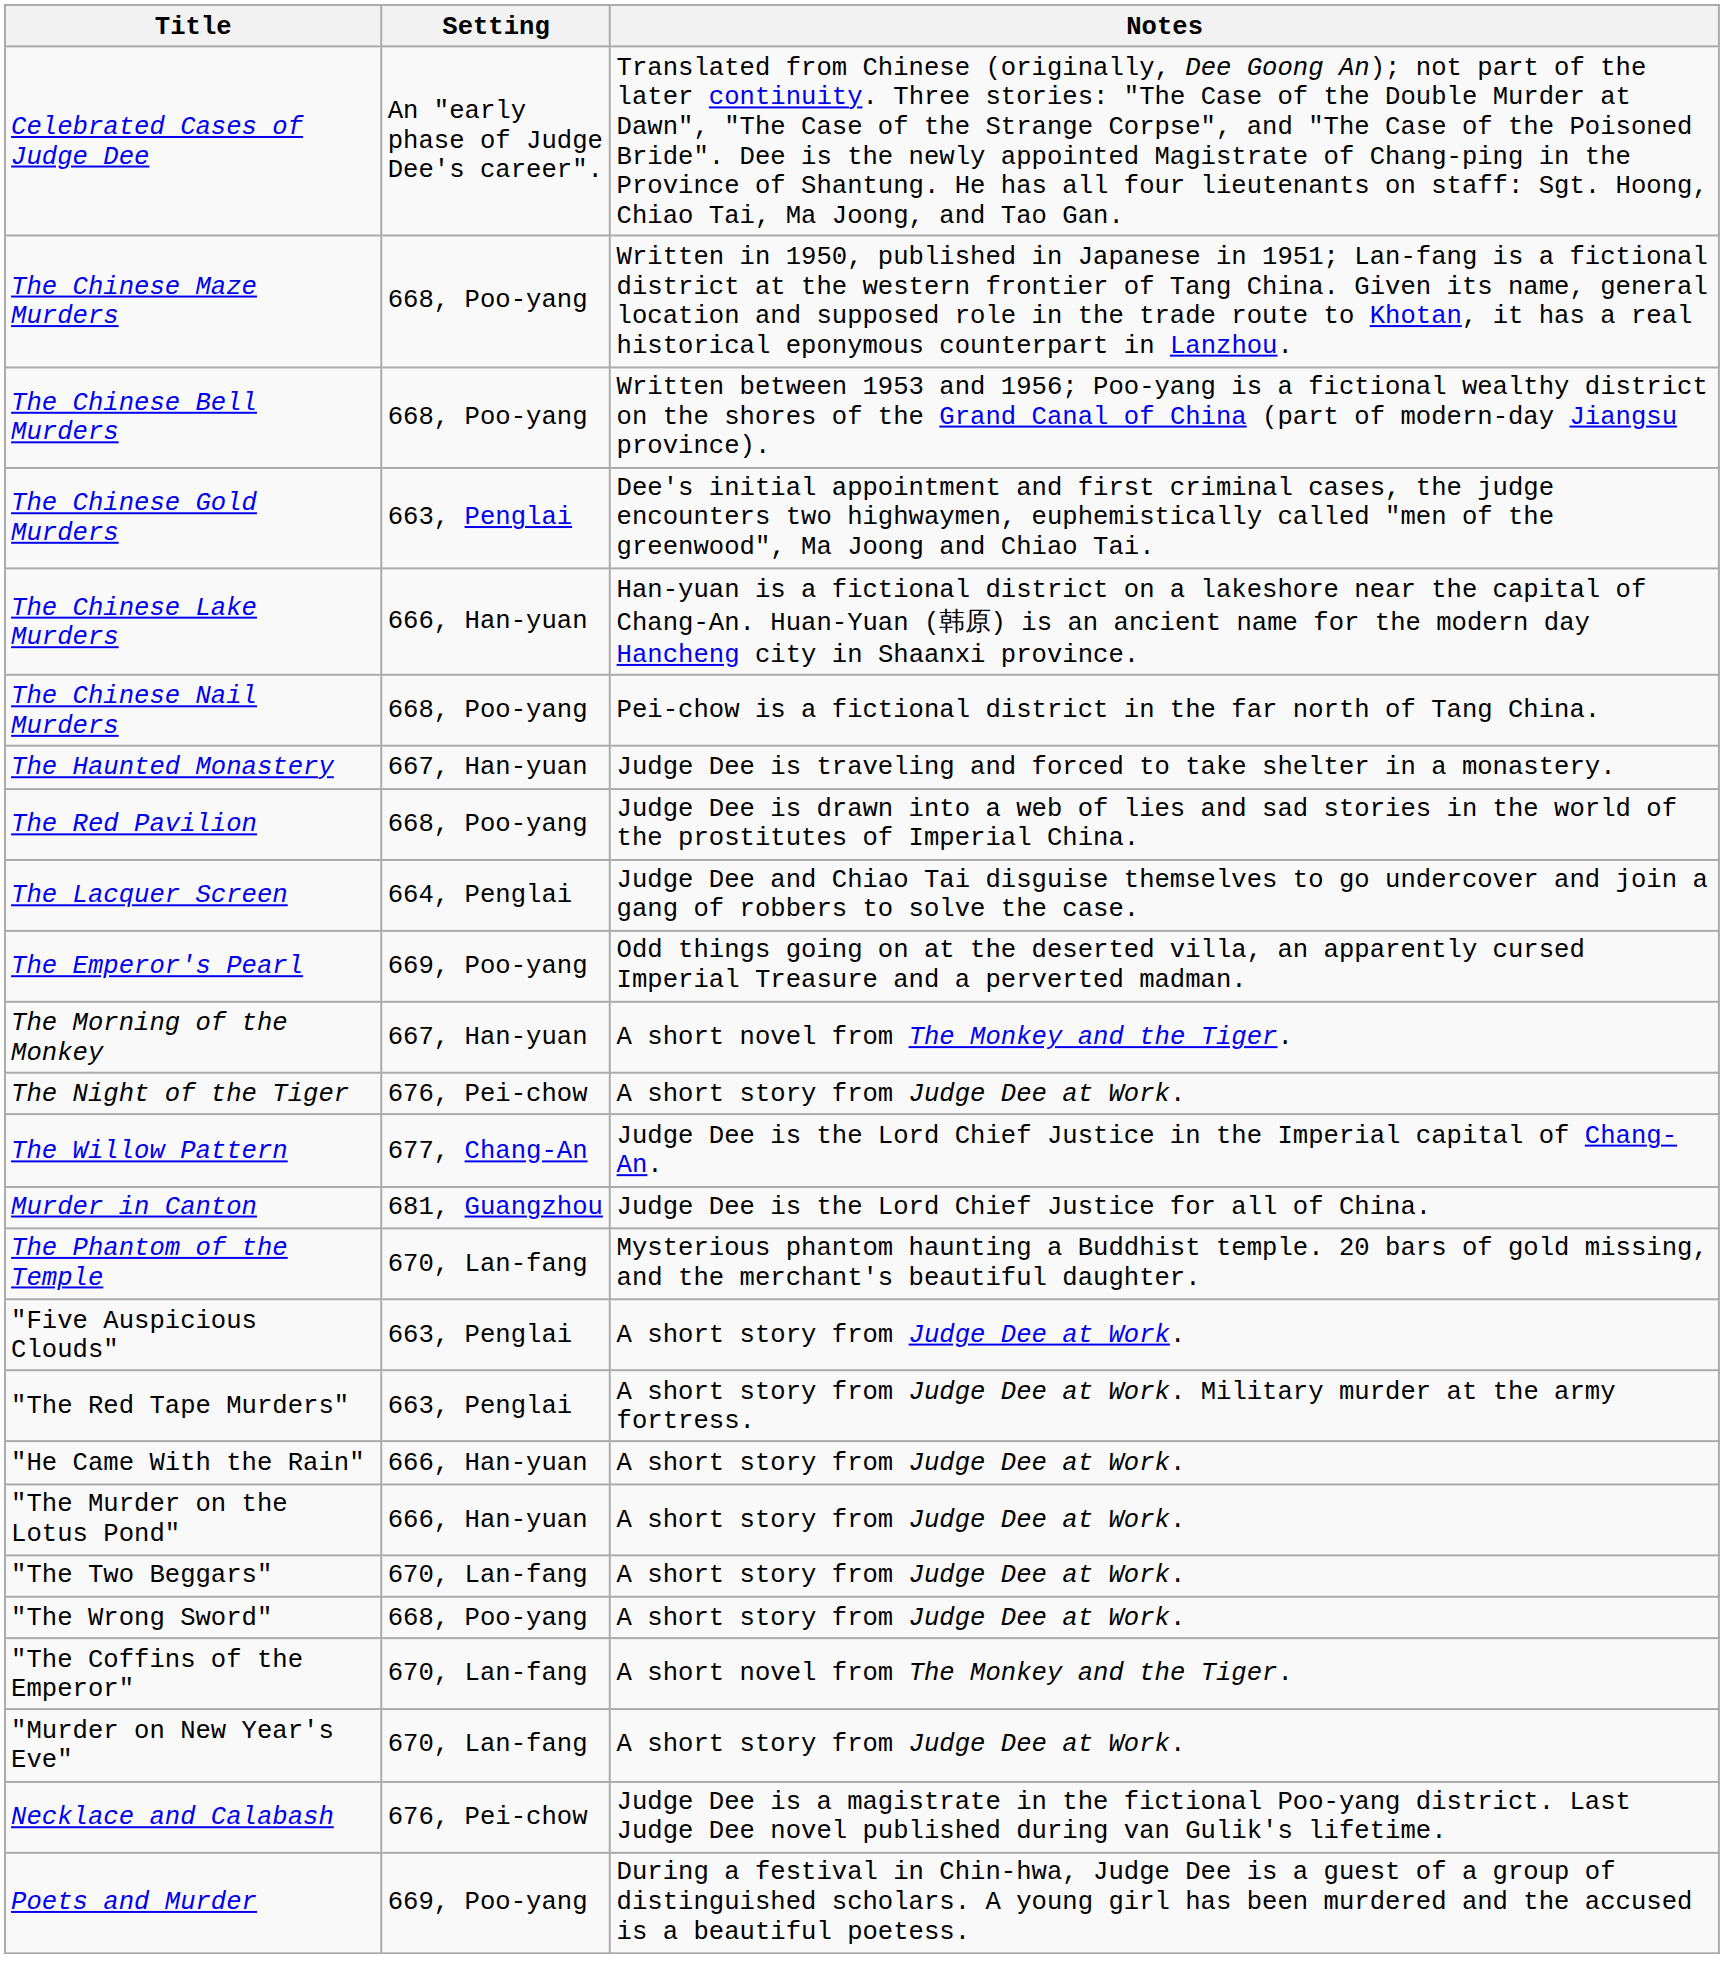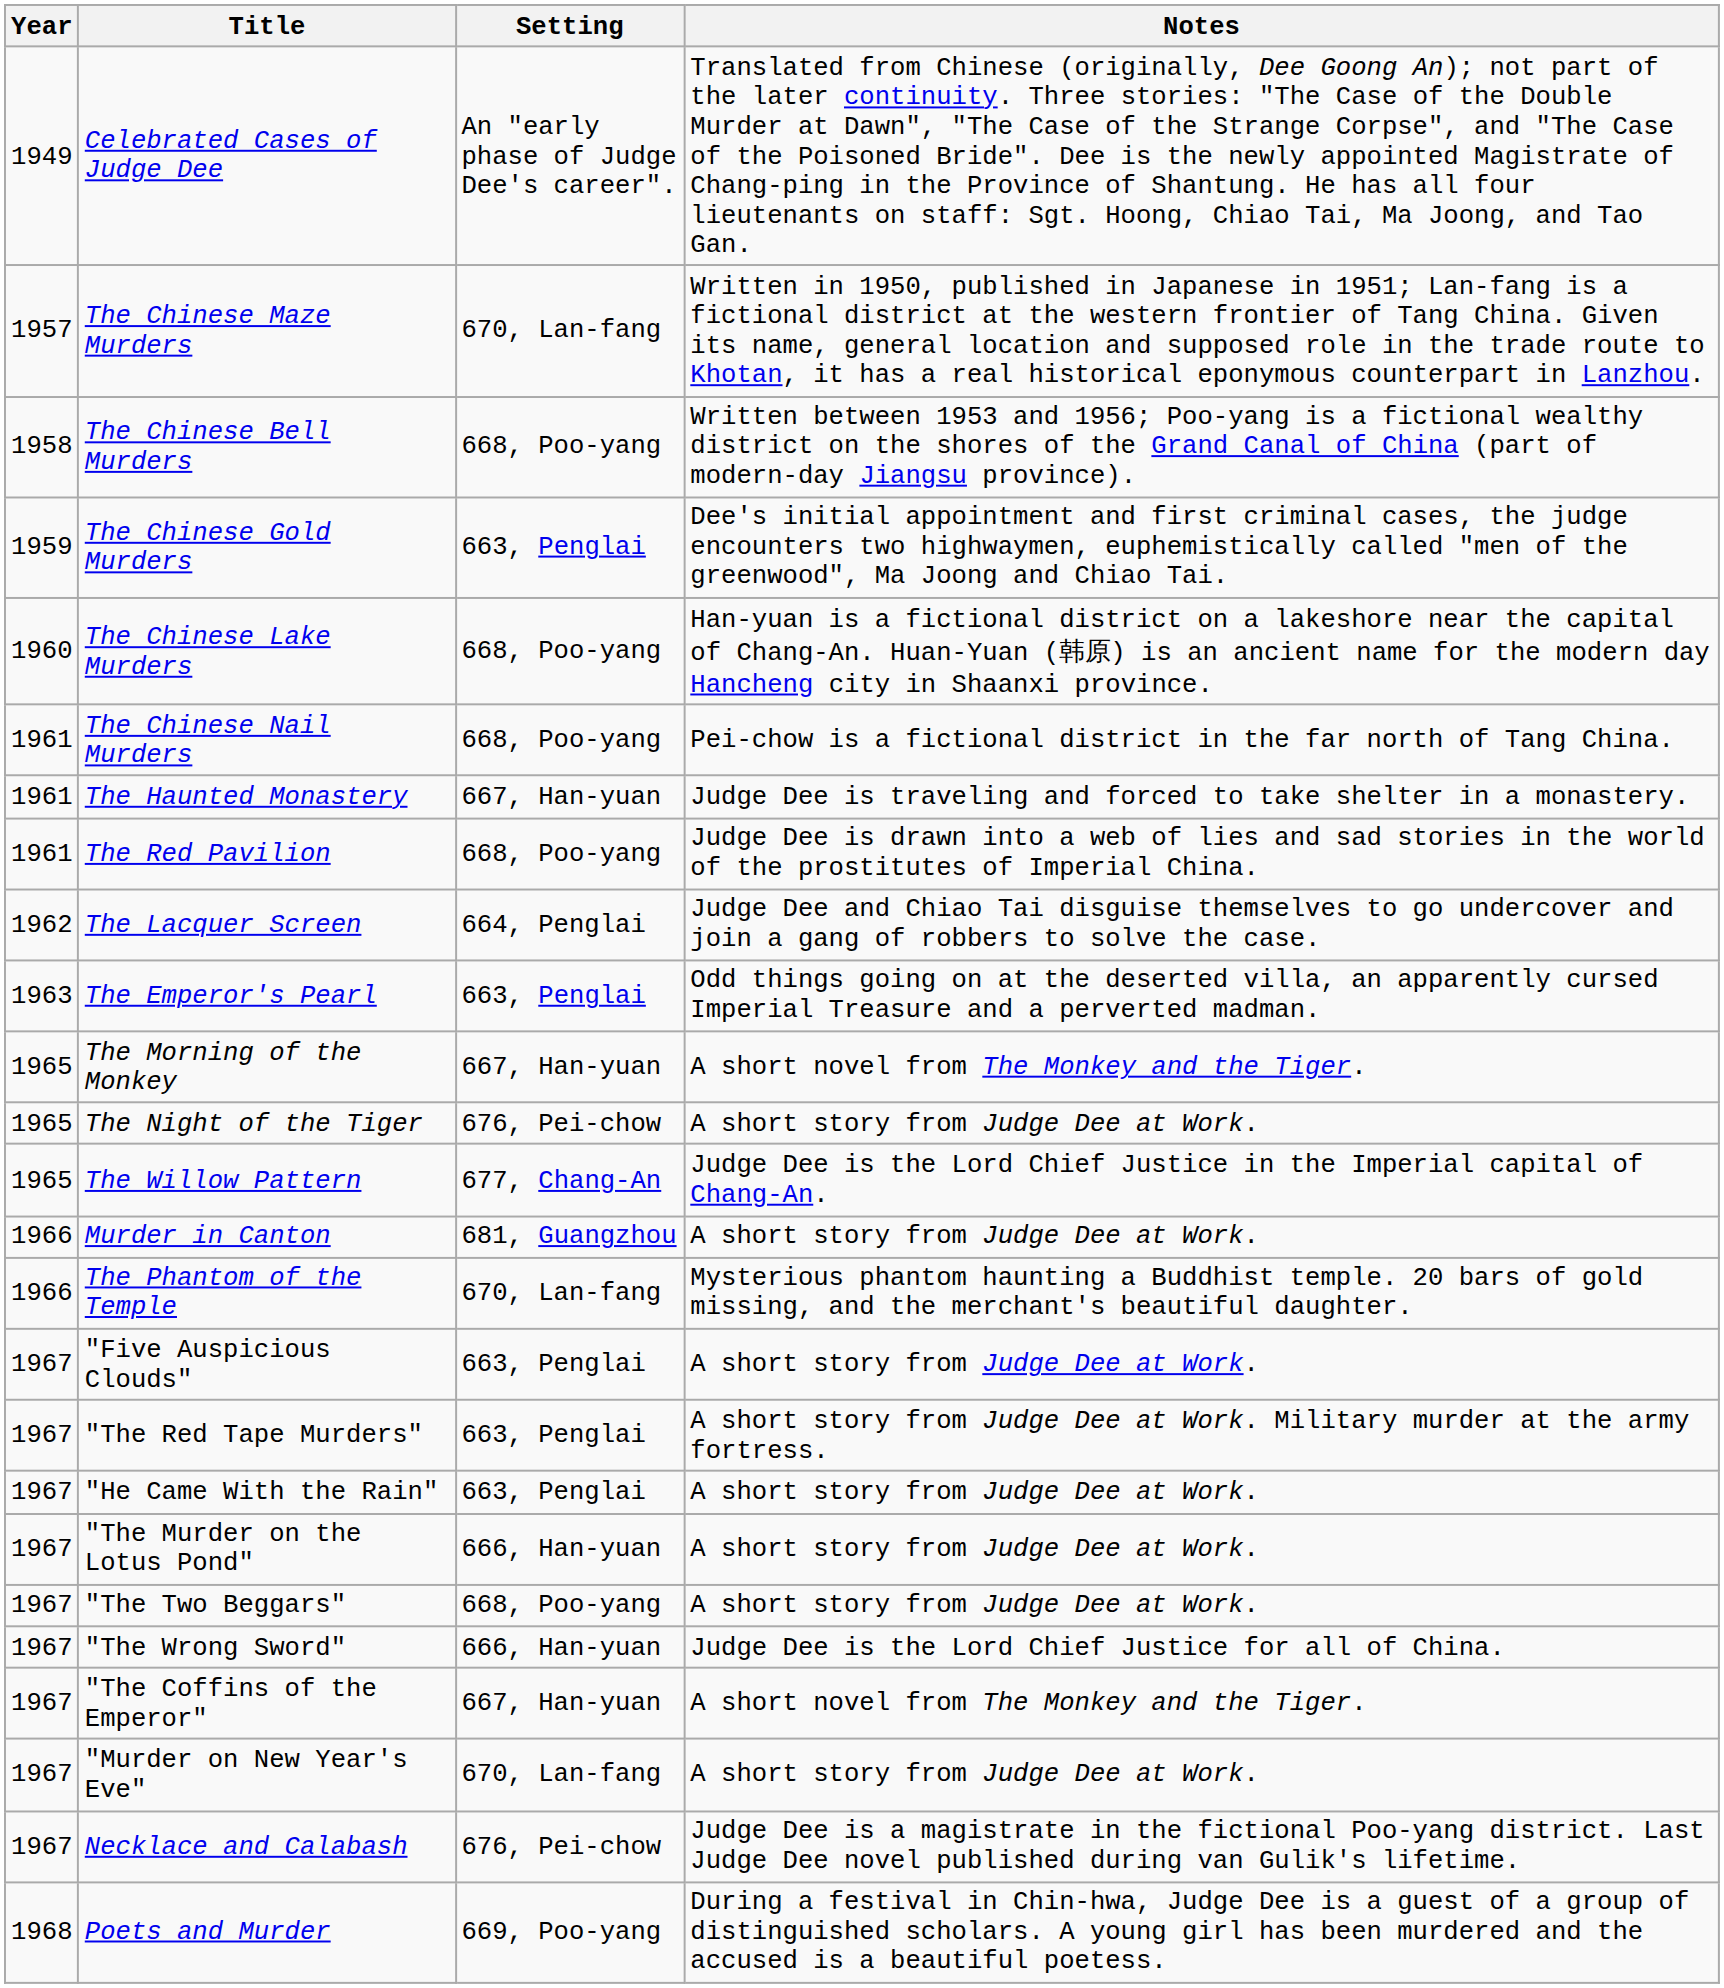+ column: Year | 1949 | 1957 | 1958 | 1959 | 1960 | 1961 | 1961 | 1961 | 1962 | 1963 | 1965 | 1965 | 1965 | 1966 | 1966 | 1967 | 1967 | 1967 | 1967 | 1967 | 1967 | 1967 | 1967 | 1967 | 1968
The Chinese Maze Murders | Setting: 668, Poo-yang -> 670, Lan-fang
The Chinese Lake Murders | Setting: 666, Han-yuan -> 668, Poo-yang
The Emperor's Pearl | Setting: 669, Poo-yang -> 663, Penglai
Murder in Canton | Notes: Judge Dee is the Lord Chief Justice for all of China. -> A short story from Judge Dee at Work.
"He Came With the Rain" | Setting: 666, Han-yuan -> 663, Penglai
"The Two Beggars" | Setting: 670, Lan-fang -> 668, Poo-yang
"The Wrong Sword" | Setting: 668, Poo-yang -> 666, Han-yuan
"The Wrong Sword" | Notes: A short story from Judge Dee at Work. -> Judge Dee is the Lord Chief Justice for all of China.
"The Coffins of the Emperor" | Setting: 670, Lan-fang -> 667, Han-yuan
